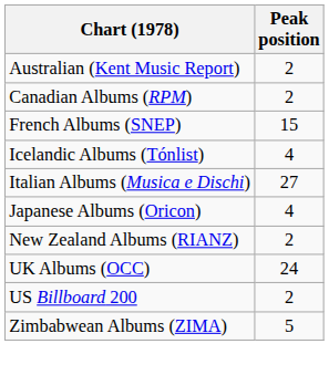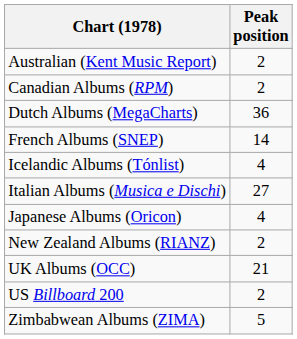+ row: Dutch Albums (MegaCharts) | 36
French Albums (SNEP) | Peak position: 15 -> 14
UK Albums (OCC) | Peak position: 24 -> 21
